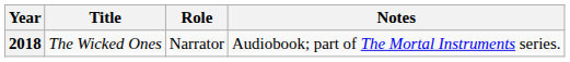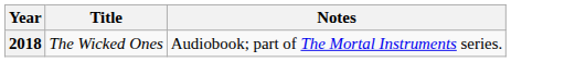- column: Role | Narrator
